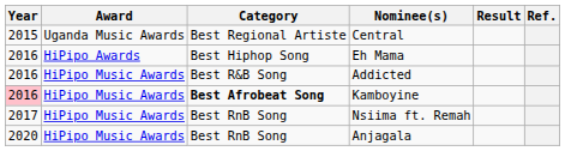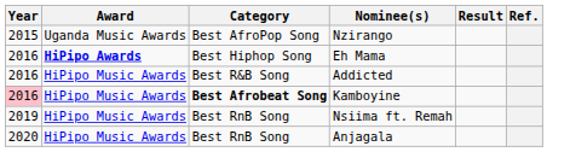+ row: 2015 | Uganda Music Awards | Best AfroPop Song | Nzirango
- row: 2015 | Uganda Music Awards | Best Regional Artiste | Central
Eh Mama | Award: normal -> bold
Nsiima ft. Remah | Year: 2017 -> 2019
